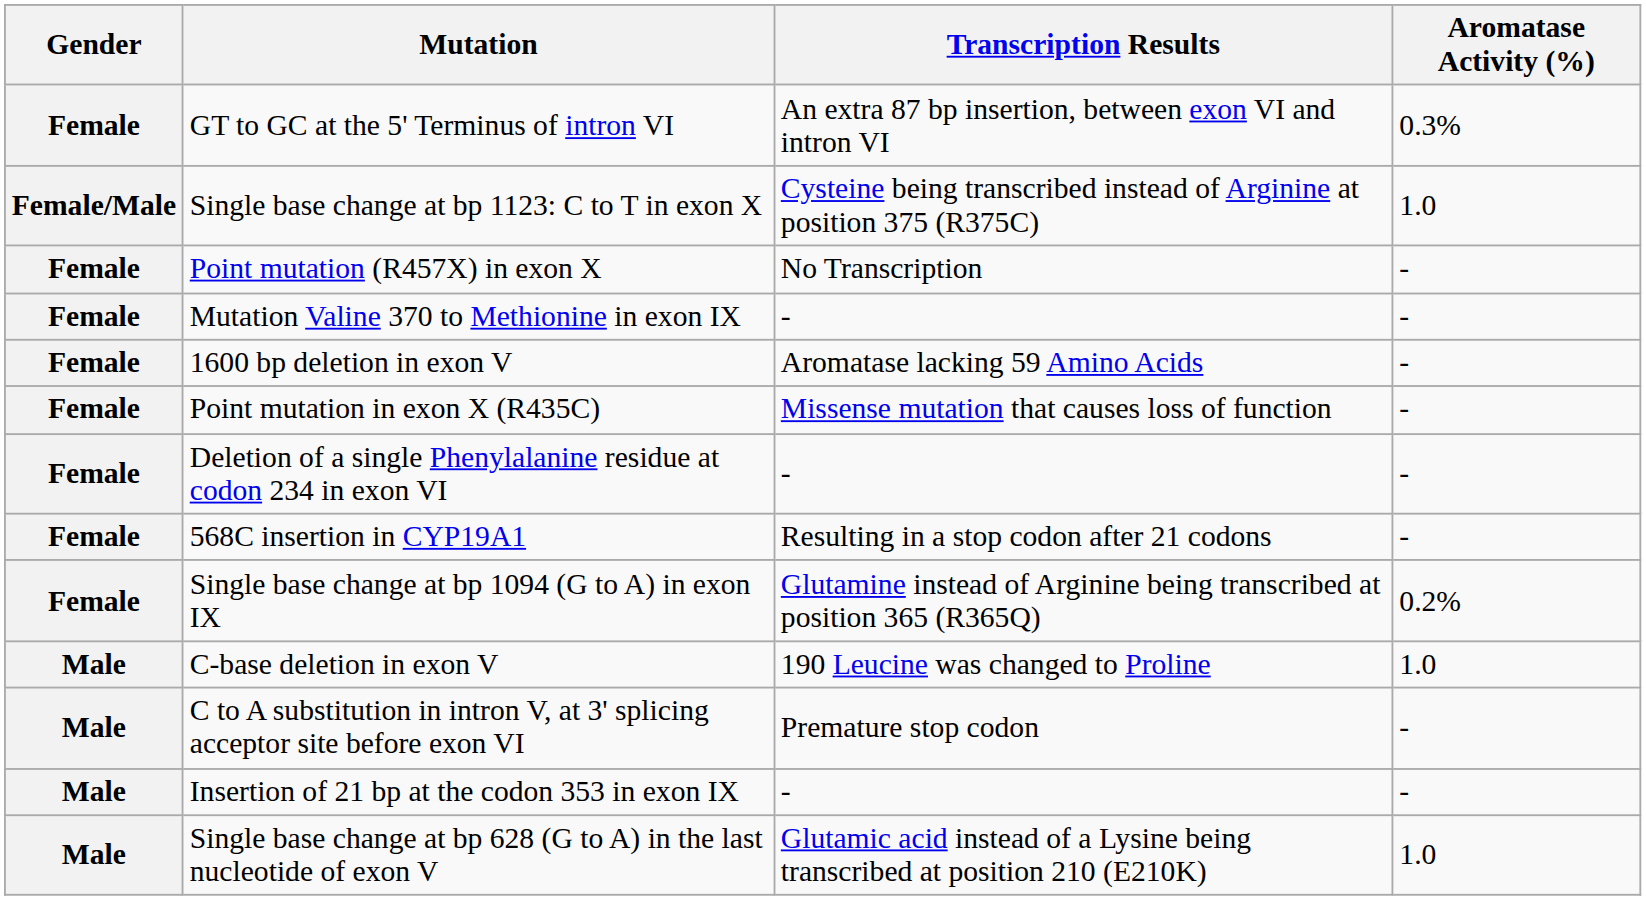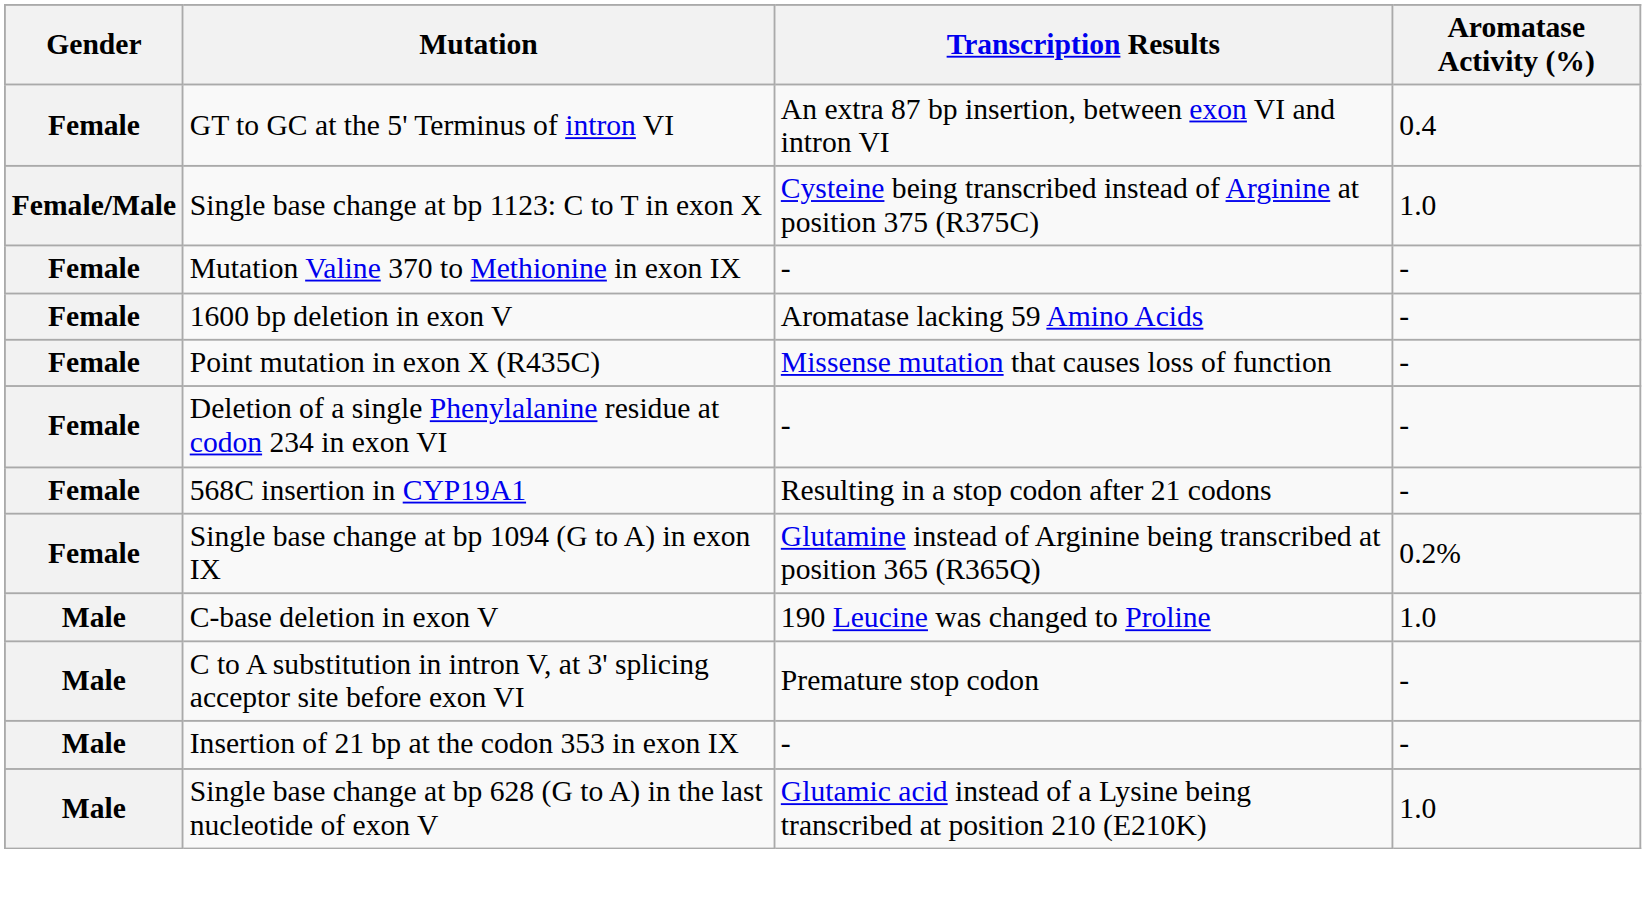GT to GC at the 5' Terminus of intron VI | Aromatase Activity (%): 0.3% -> 0.4
- row: Female | Point mutation (R457X) in exon X | No Transcription | -
